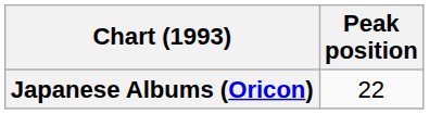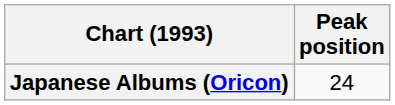Japanese Albums (Oricon) | Peak position: 22 -> 24
